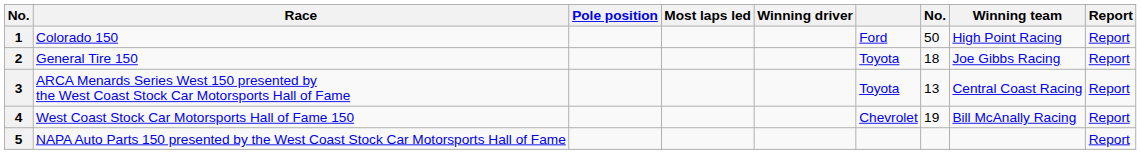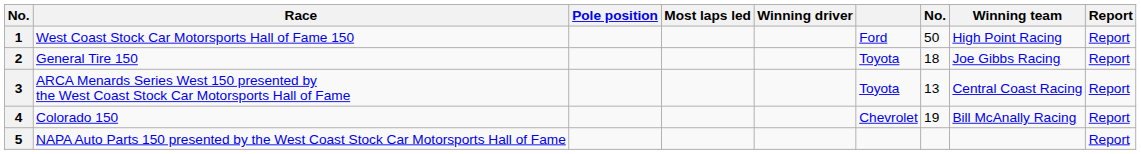1 | Race: Colorado 150 -> West Coast Stock Car Motorsports Hall of Fame 150
4 | Race: West Coast Stock Car Motorsports Hall of Fame 150 -> Colorado 150
